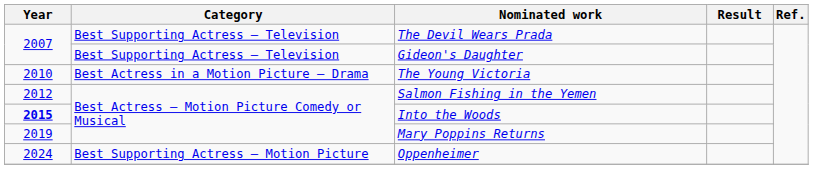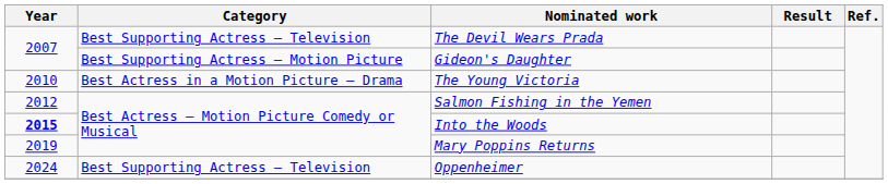Gideon's Daughter | Category: Best Supporting Actress – Television -> Best Supporting Actress – Motion Picture
Oppenheimer | Category: Best Supporting Actress – Motion Picture -> Best Supporting Actress – Television
